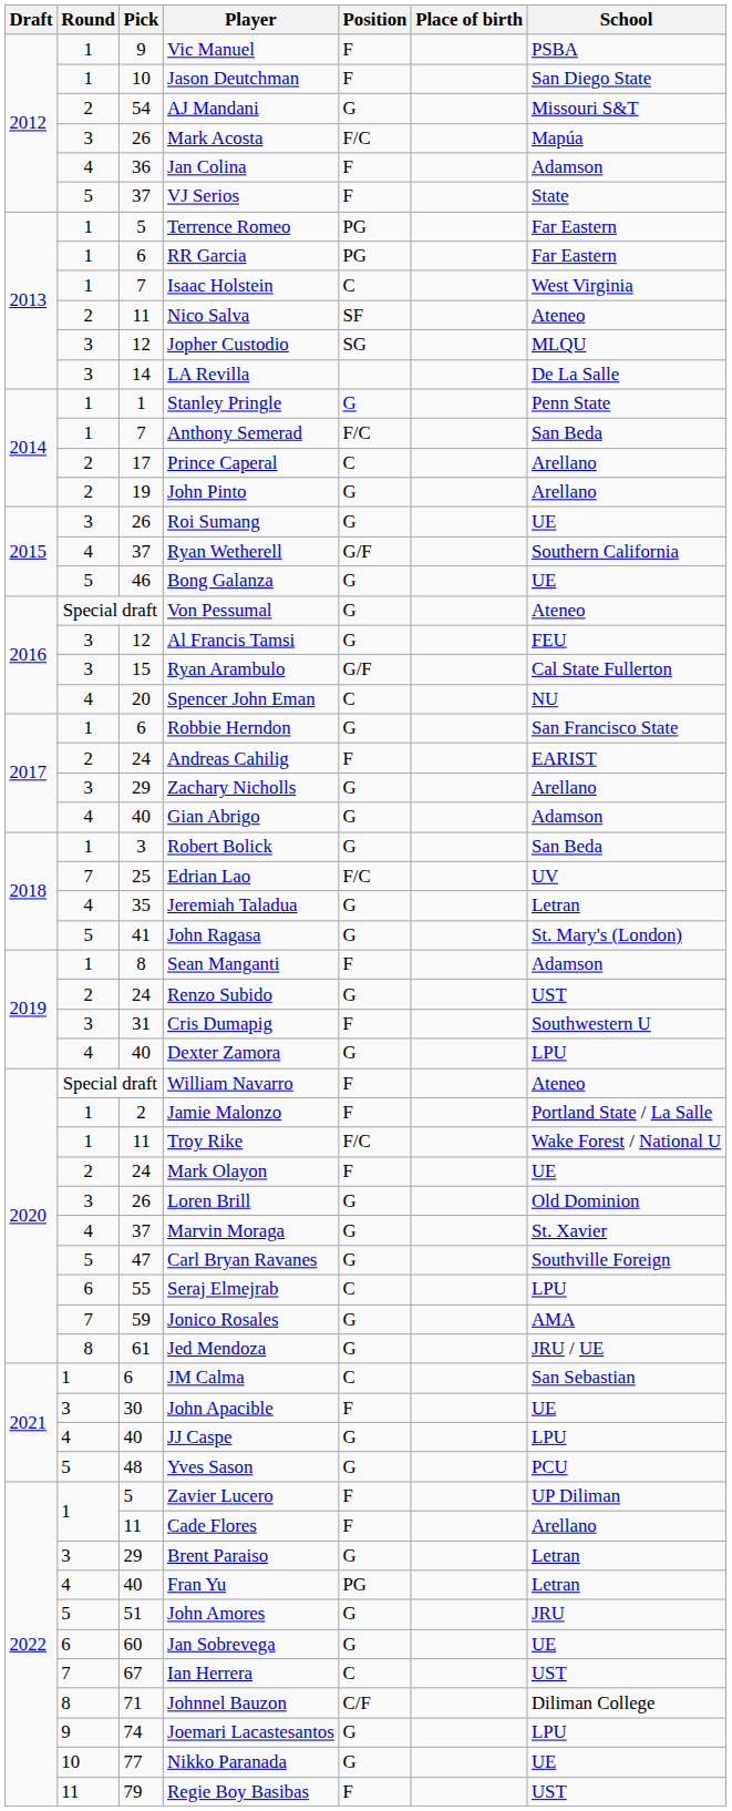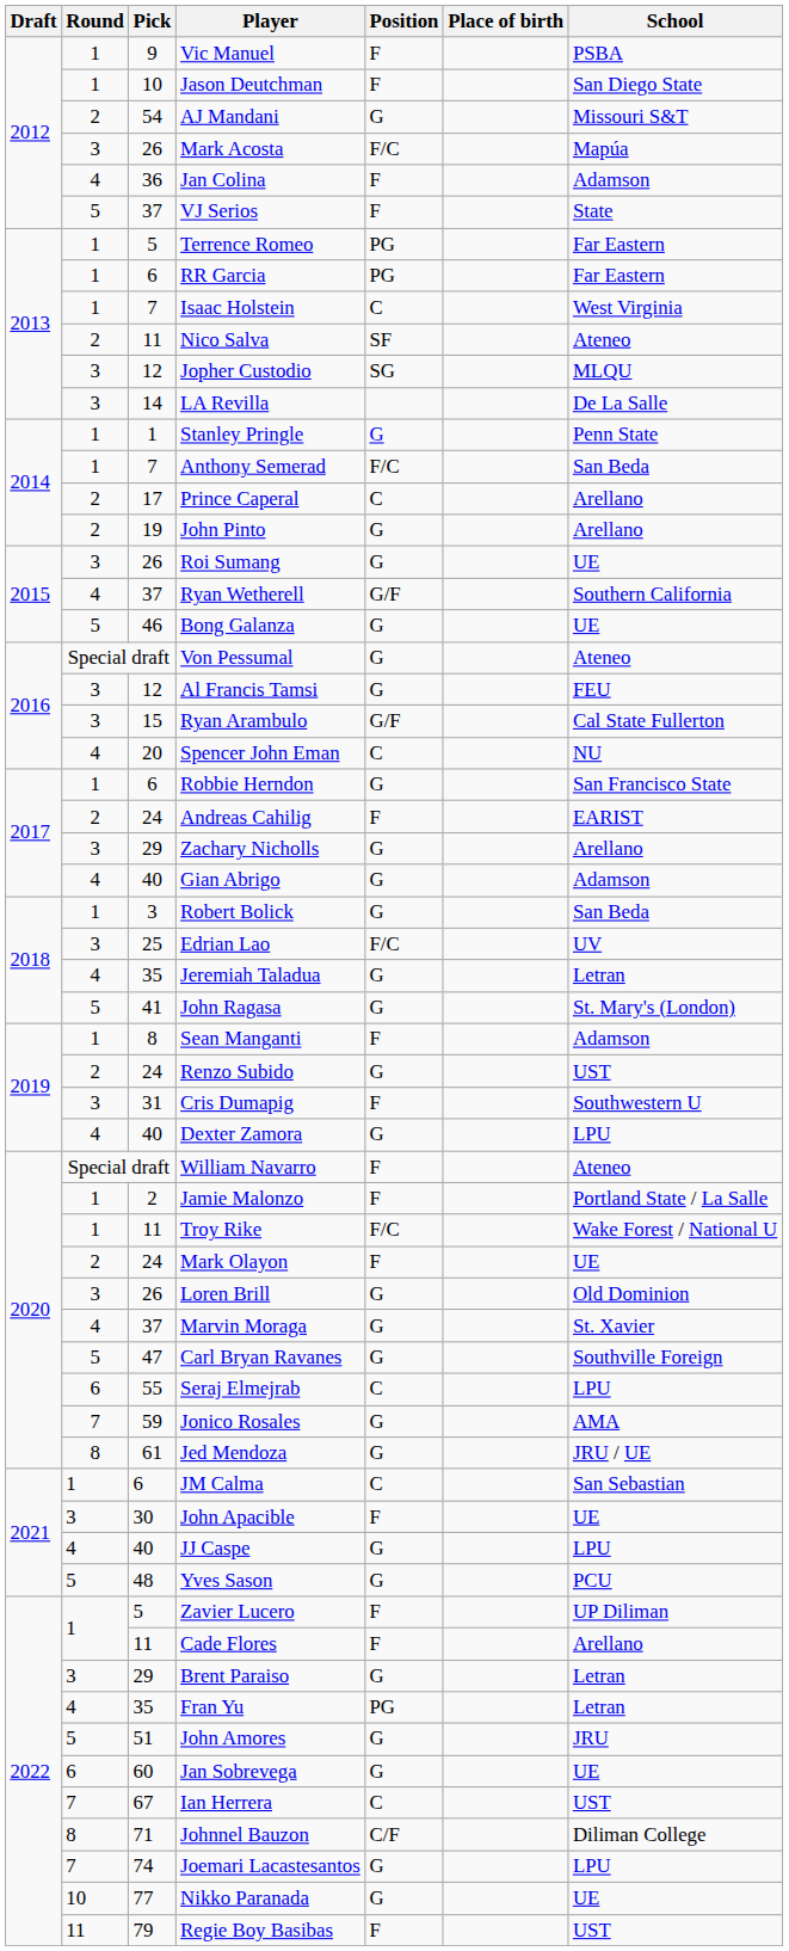Edrian Lao | Round: 7 -> 3
Fran Yu | Pick: 40 -> 35
Joemari Lacastesantos | Round: 9 -> 7
